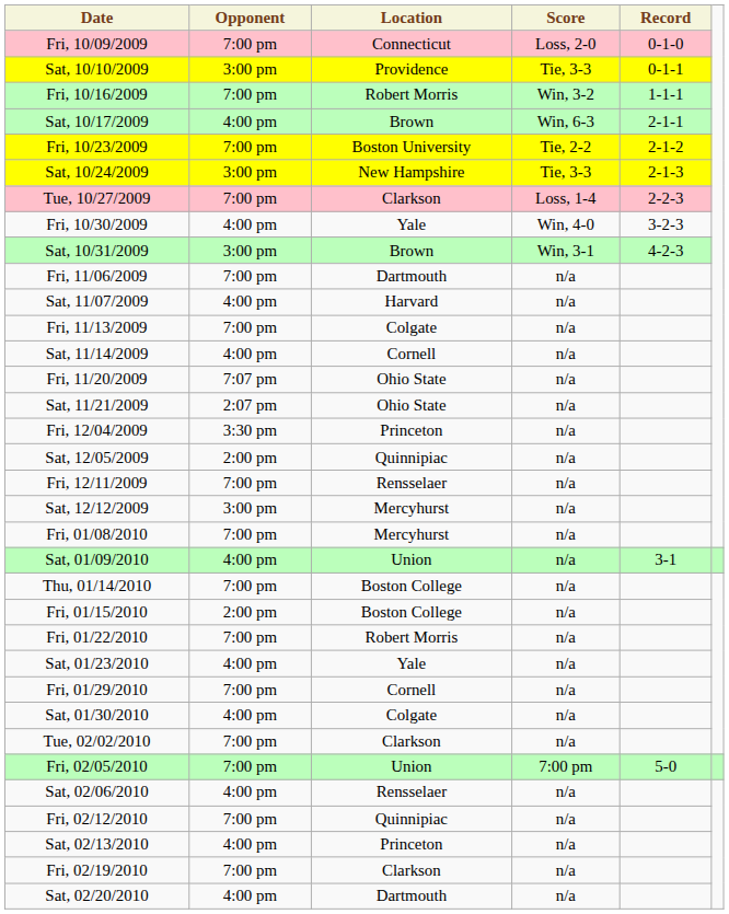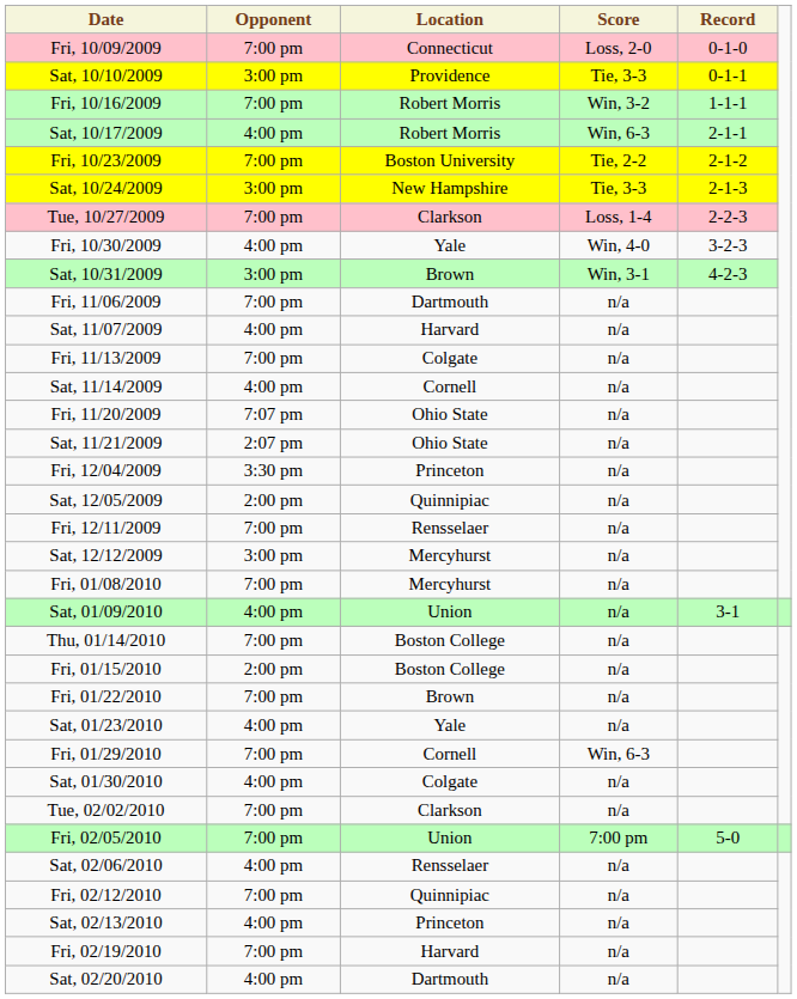Sat, 10/17/2009 | Location: Brown -> Robert Morris
Fri, 01/22/2010 | Location: Robert Morris -> Brown
Fri, 01/29/2010 | Score: n/a -> Win, 6-3
Fri, 02/19/2010 | Location: Clarkson -> Harvard
